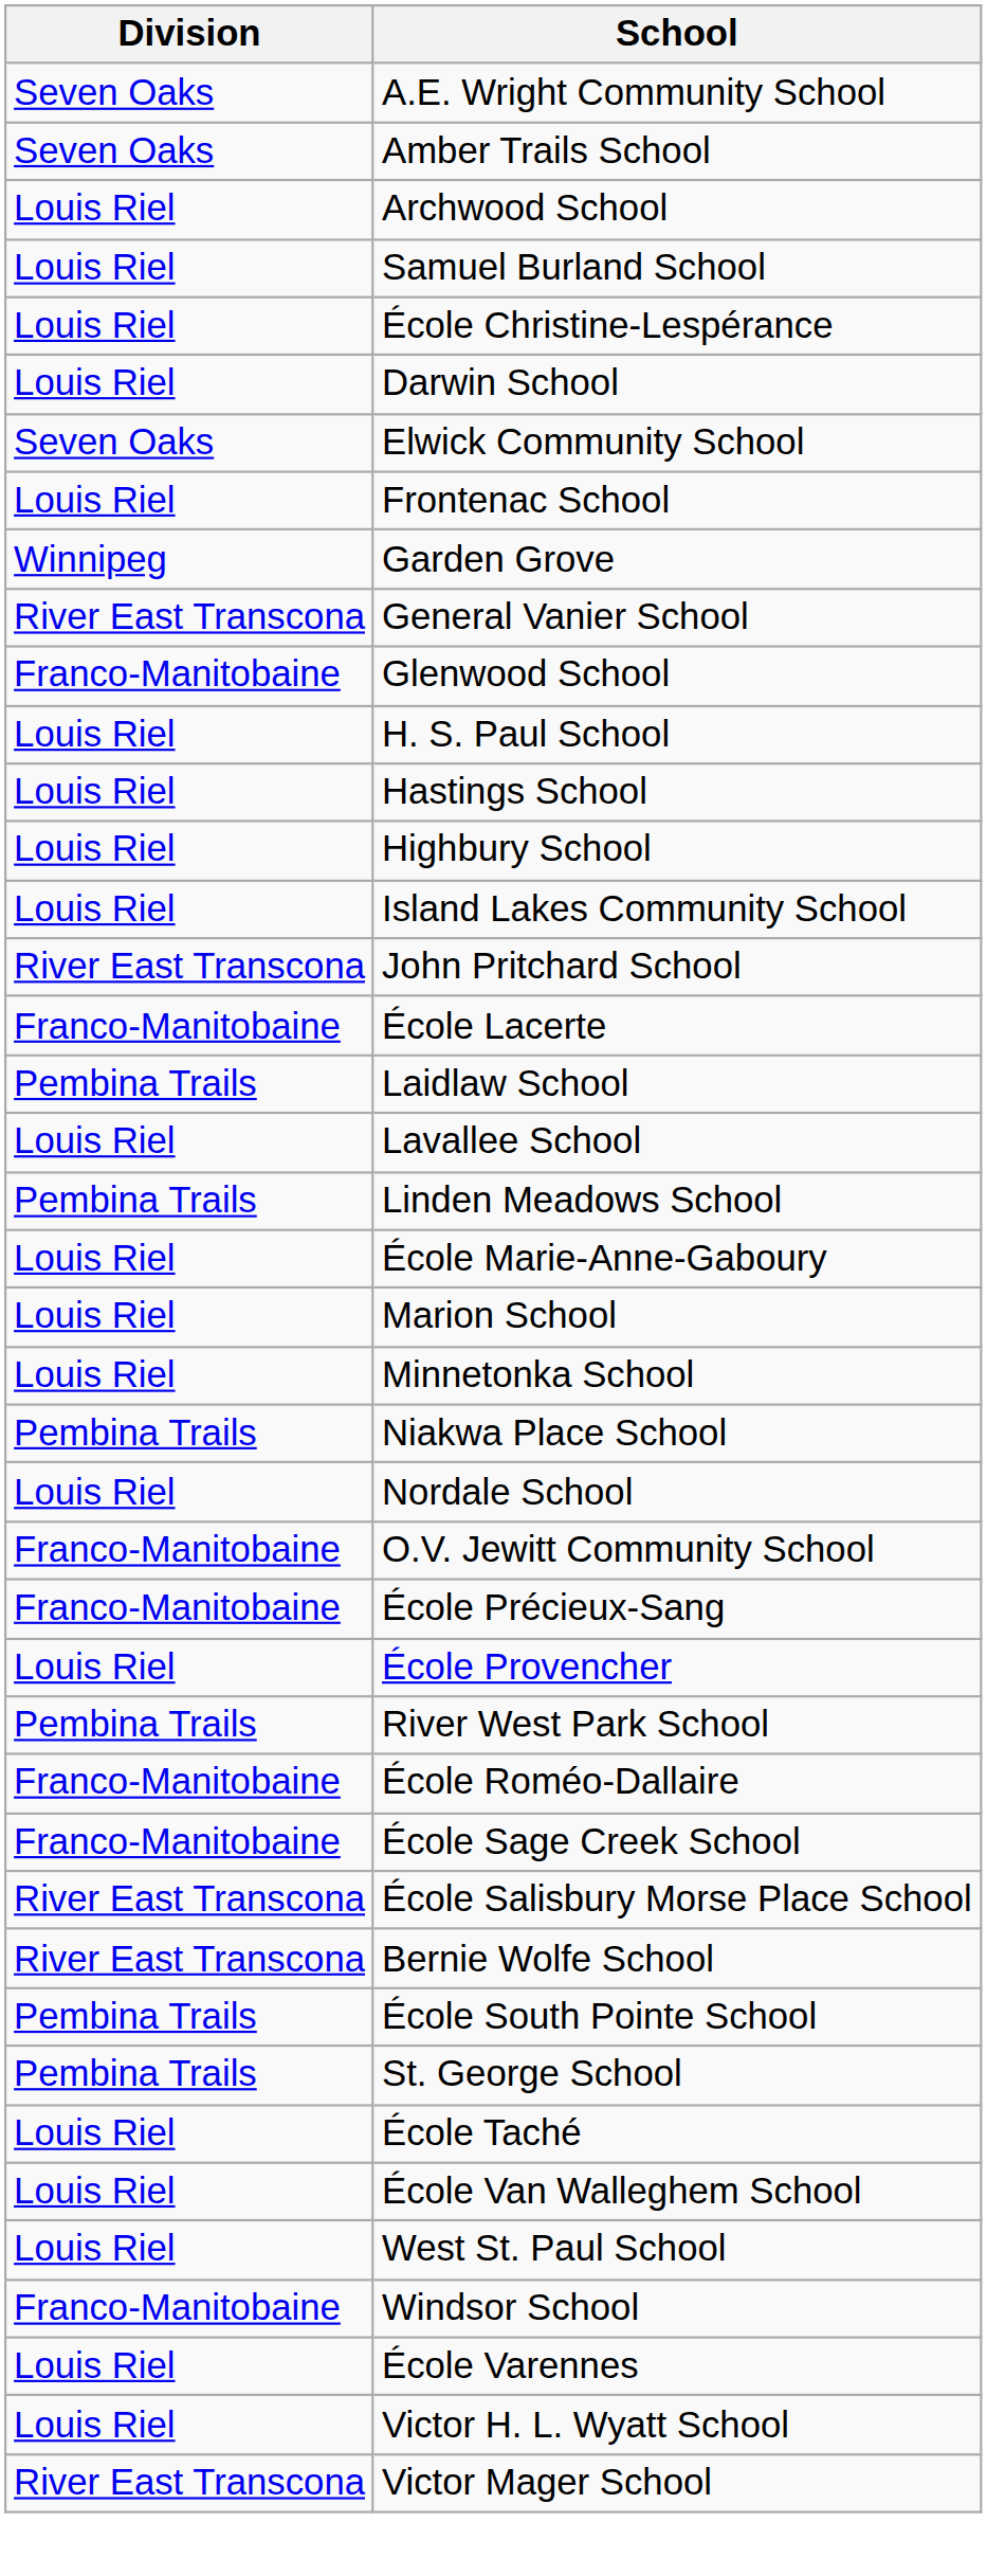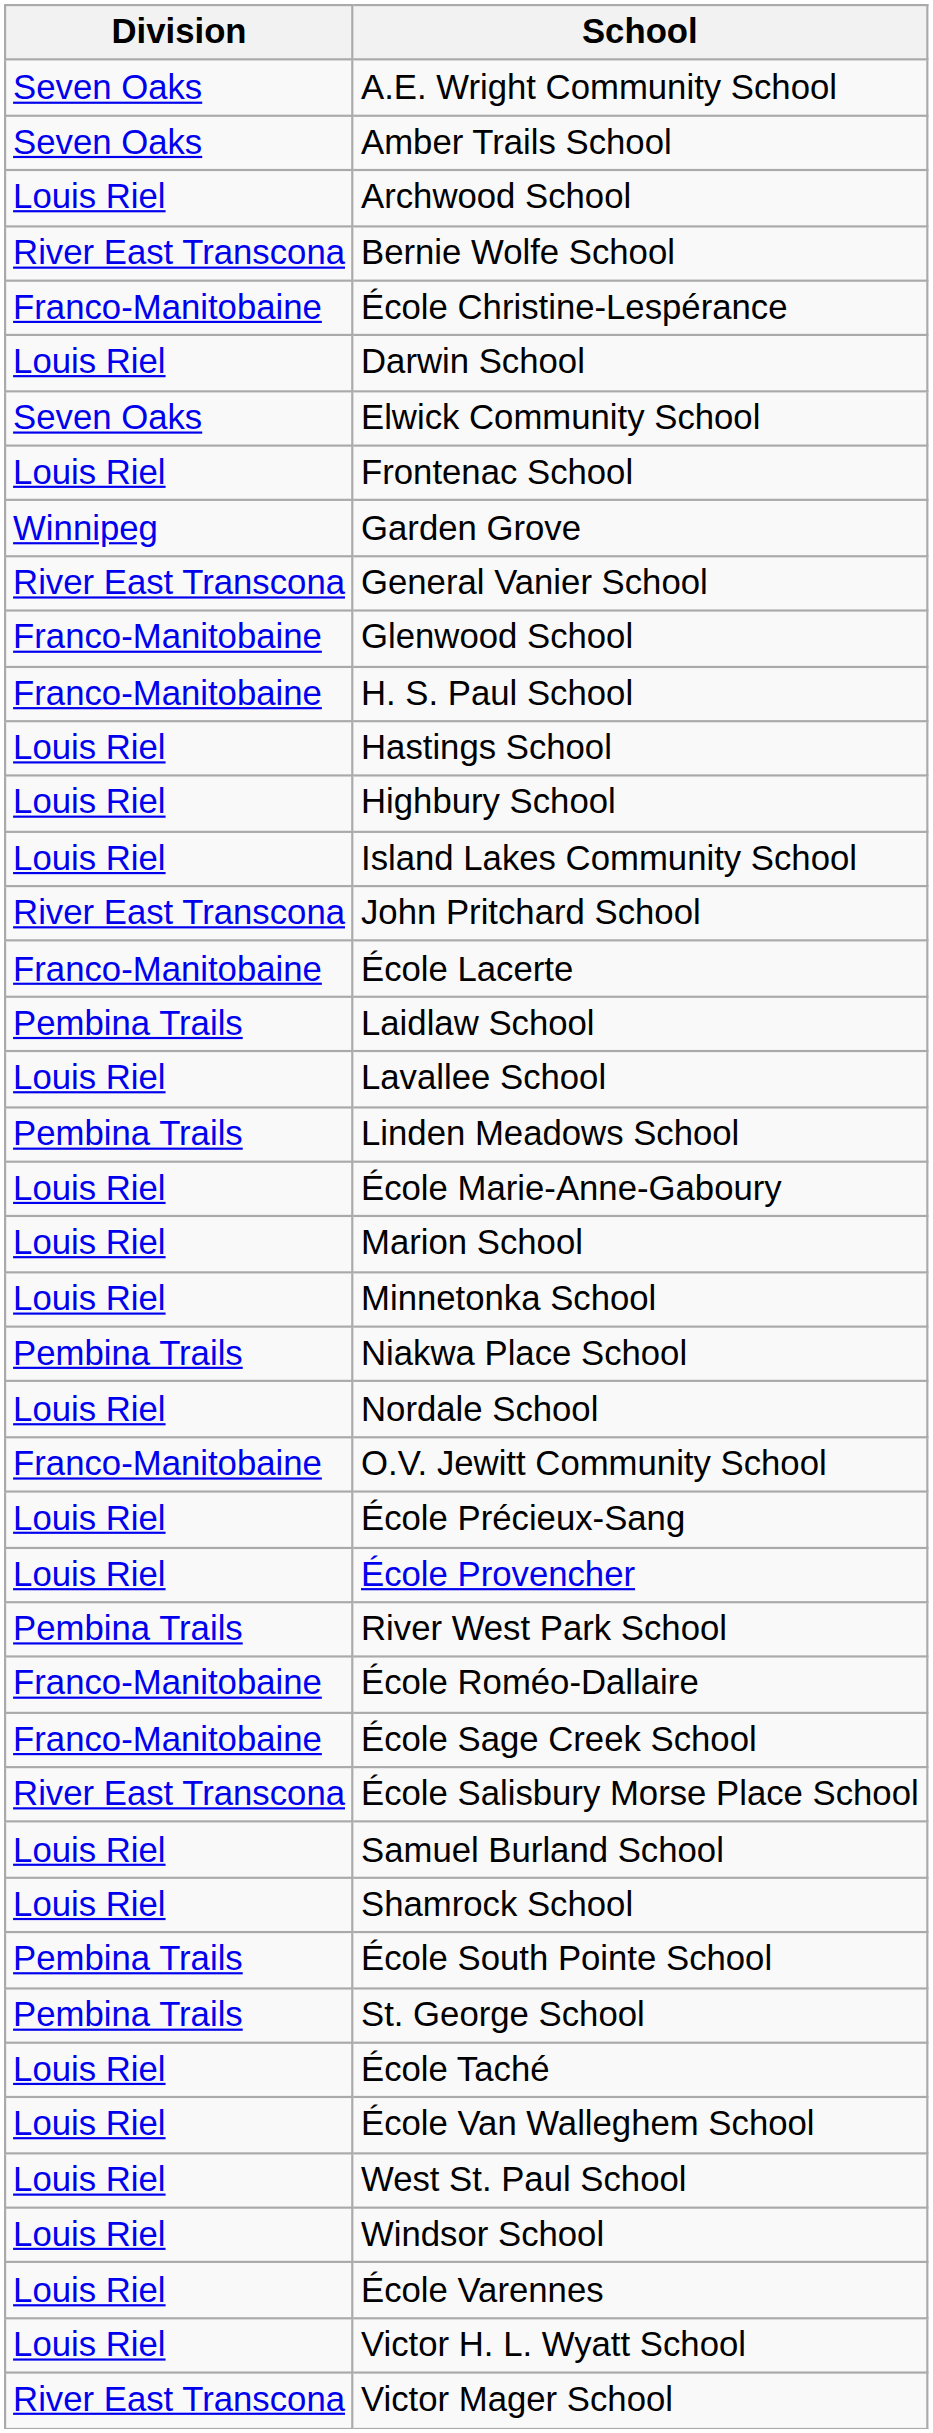rows swapped: Bernie Wolfe School <-> Samuel Burland School
École Christine-Lespérance | Division: Louis Riel -> Franco-Manitobaine
H. S. Paul School | Division: Louis Riel -> Franco-Manitobaine
École Précieux-Sang | Division: Franco-Manitobaine -> Louis Riel
+ row: Louis Riel | Shamrock School
Windsor School | Division: Franco-Manitobaine -> Louis Riel
